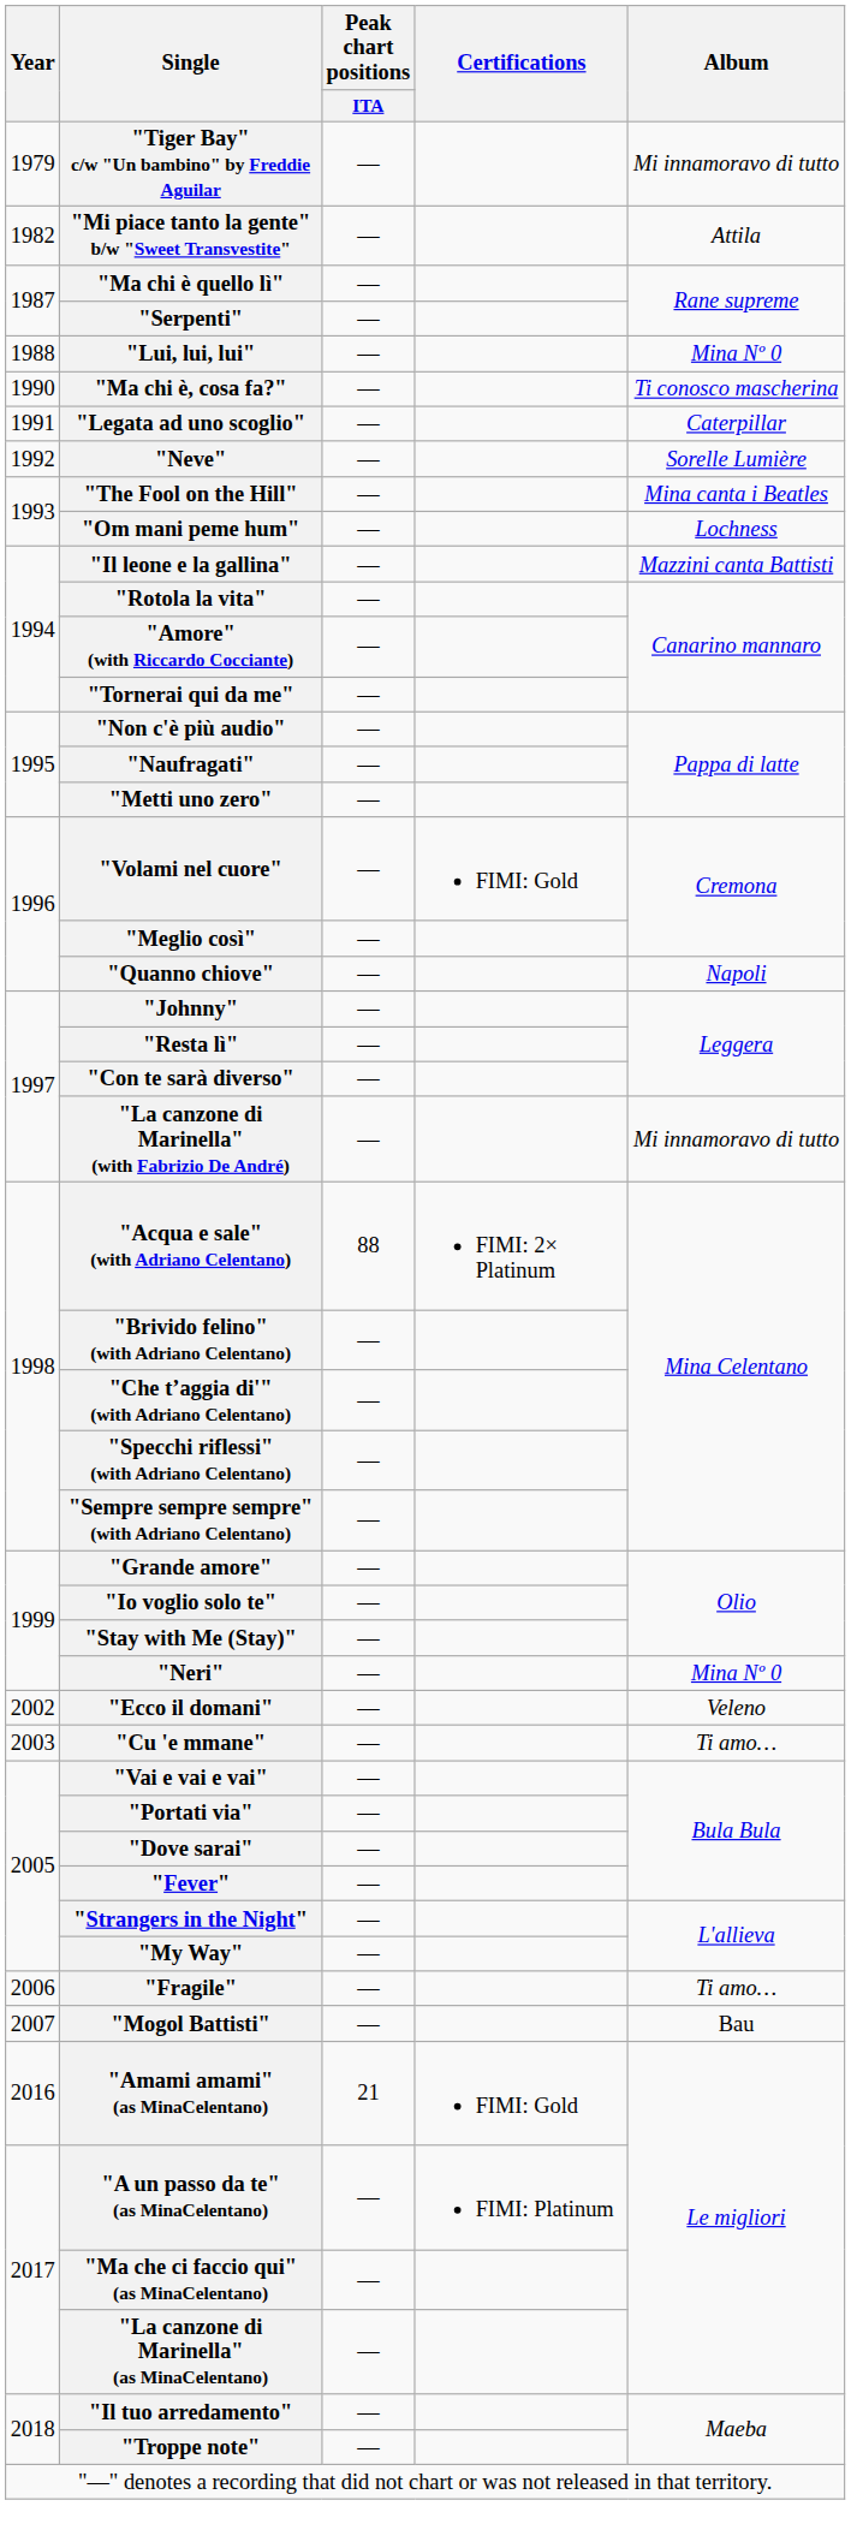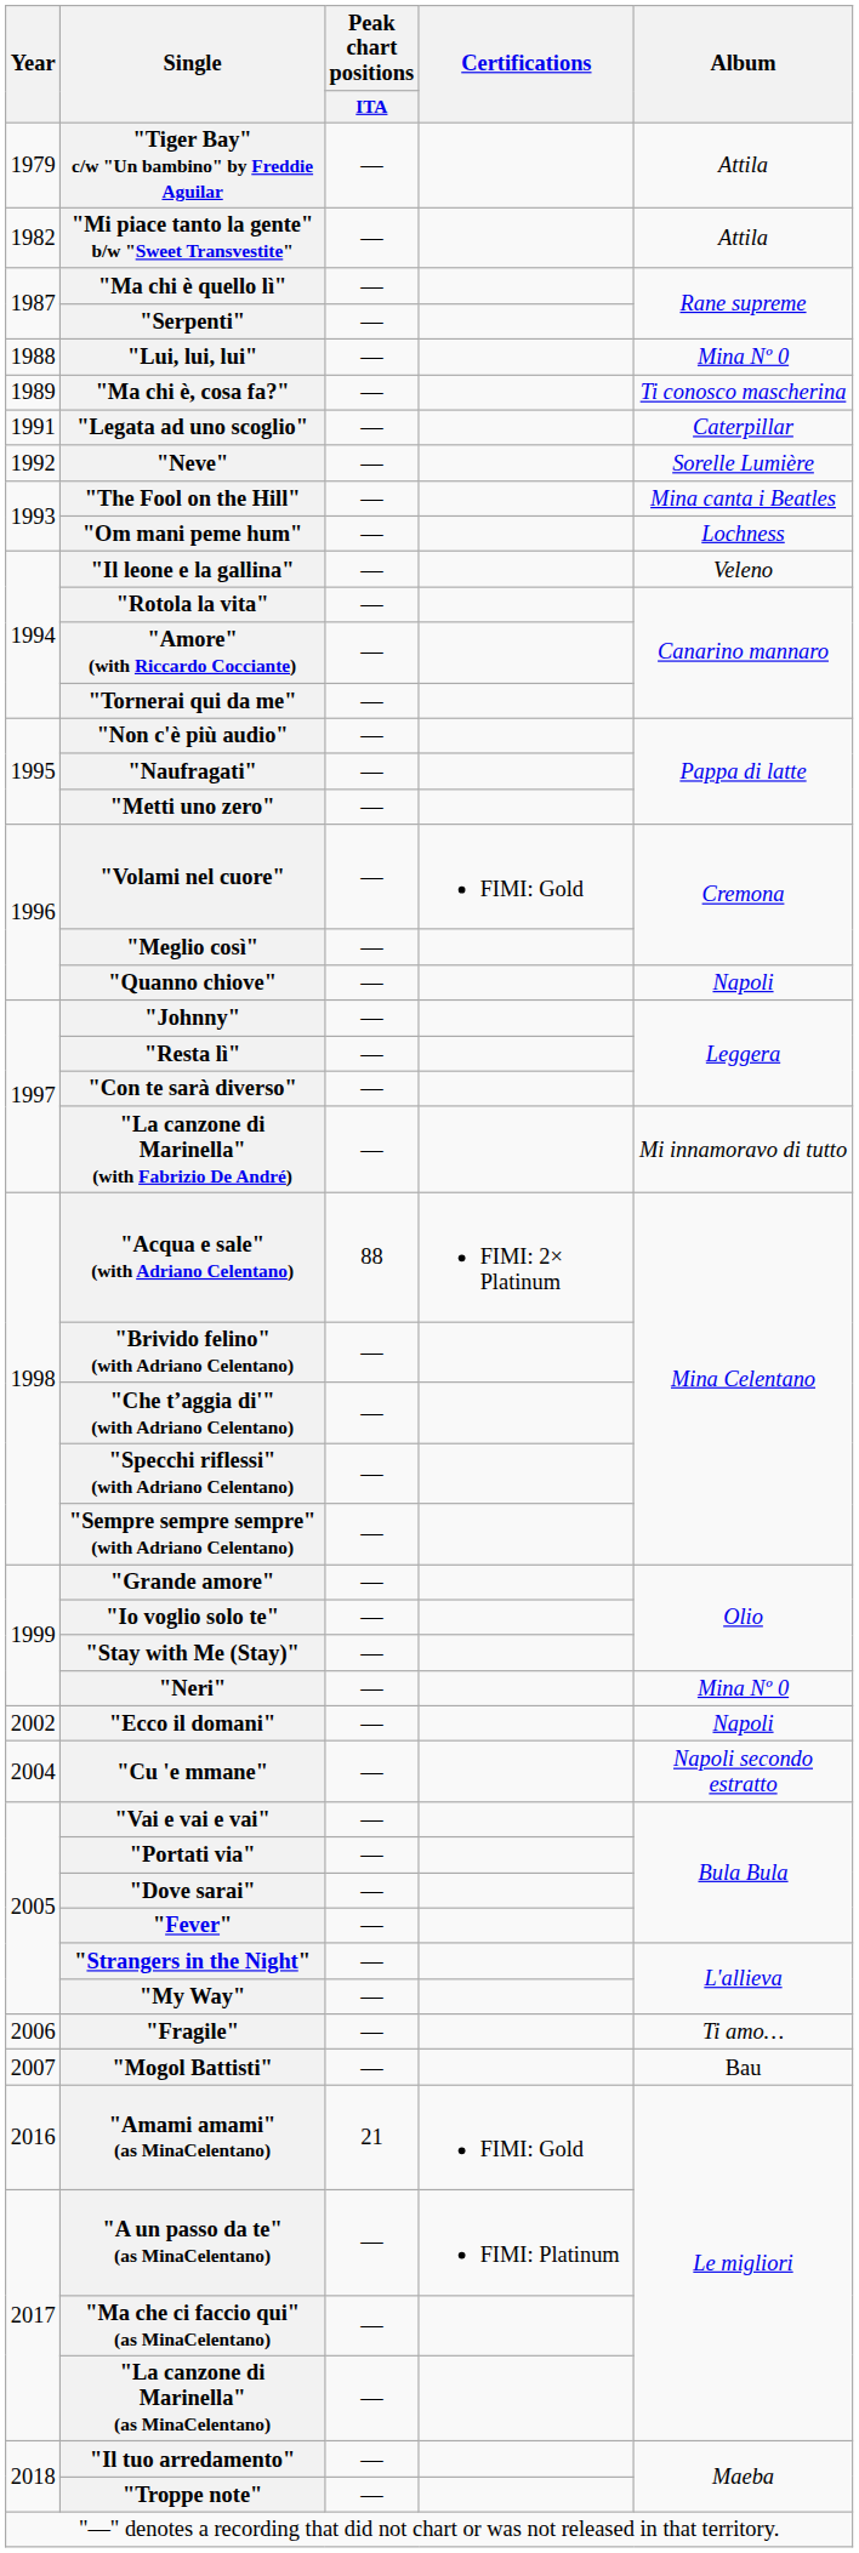"Tiger Bay" c/w "Un bambino" by Freddie Aguilar | Album: Mi innamoravo di tutto -> Attila
"Ma chi è, cosa fa?" | Year: 1990 -> 1989
"Il leone e la gallina" | Album: Mazzini canta Battisti -> Veleno
"Ecco il domani" | Album: Veleno -> Napoli
"Cu 'e mmane" | Year: 2003 -> 2004
"Cu 'e mmane" | Album: Ti amo… -> Napoli secondo estratto
